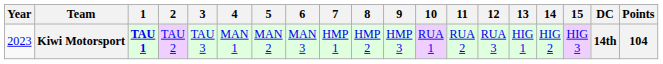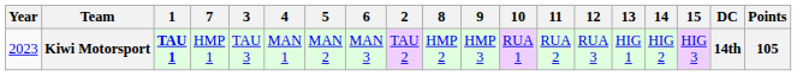columns swapped: 2 <-> 7
Kiwi Motorsport | Points: 104 -> 105
